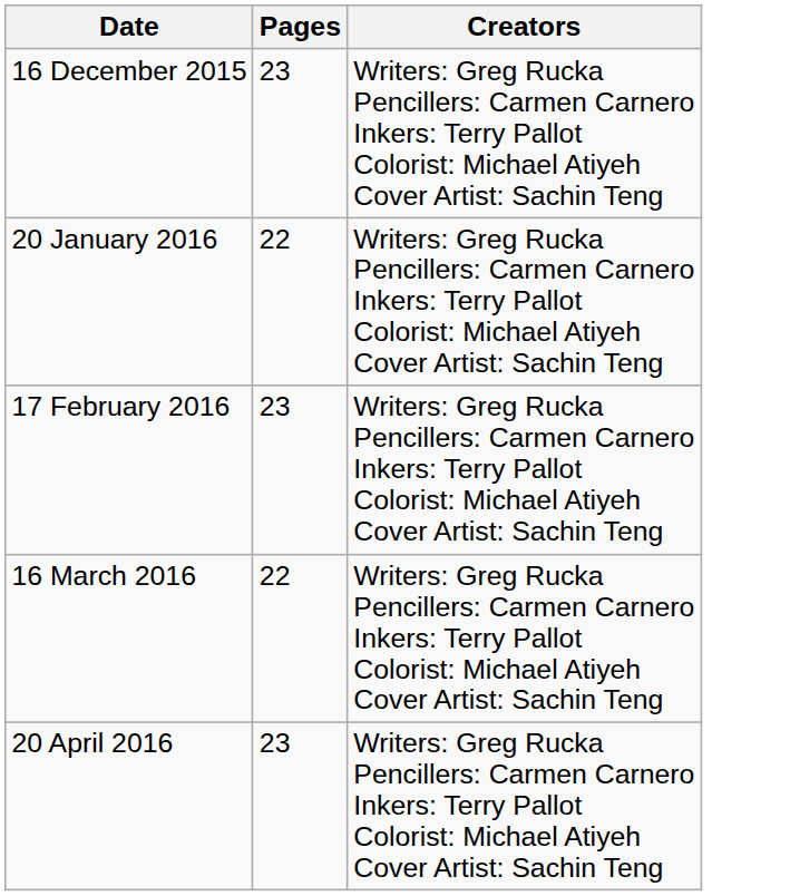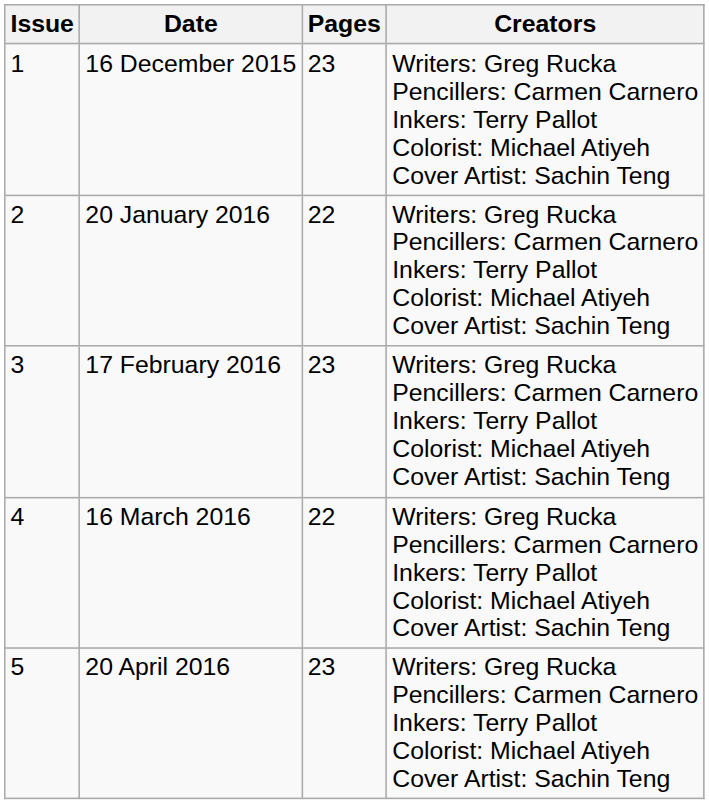+ column: Issue | 1 | 2 | 3 | 4 | 5
